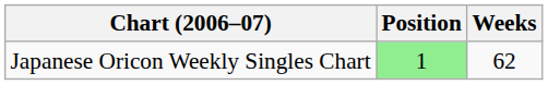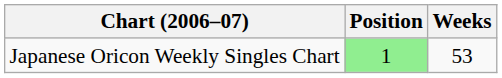Japanese Oricon Weekly Singles Chart | Weeks: 62 -> 53
